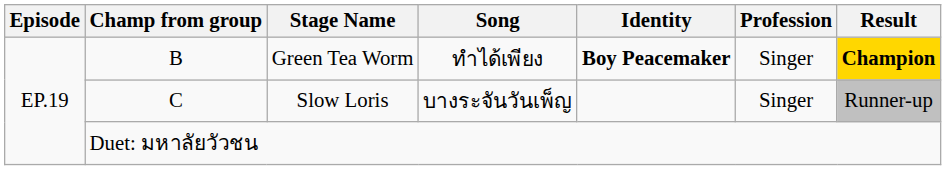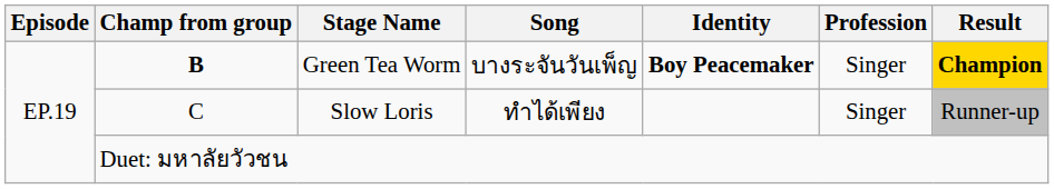Green Tea Worm | Champ from group: normal -> bold
Green Tea Worm | Song: ทำได้เพียง -> บางระจันวันเพ็ญ
Slow Loris | Song: บางระจันวันเพ็ญ -> ทำได้เพียง
